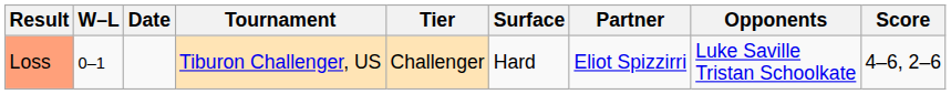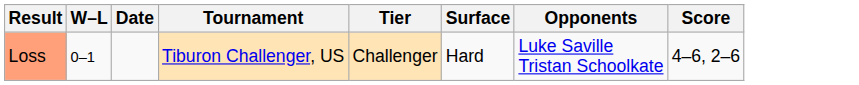- column: Partner | Eliot Spizzirri
